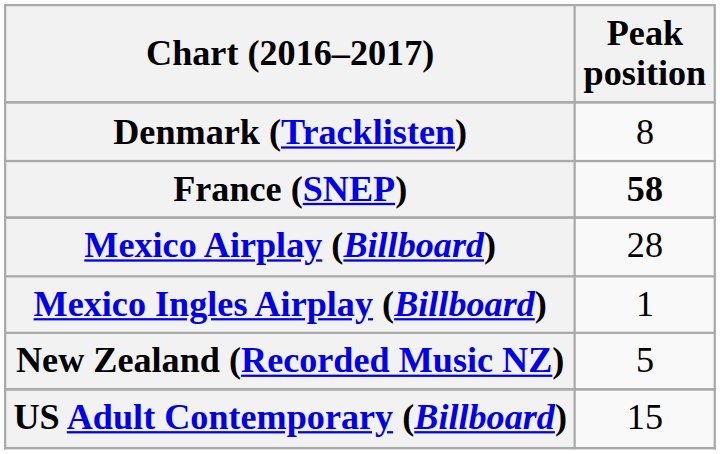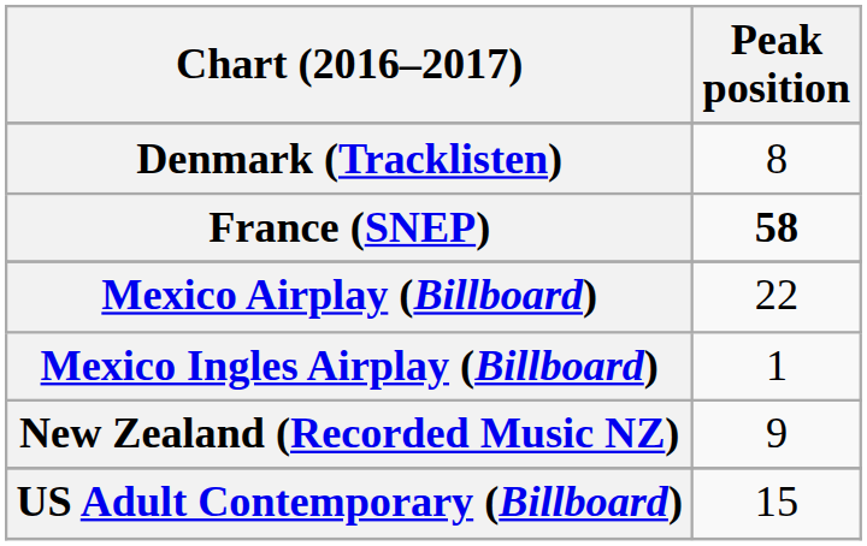Mexico Airplay (Billboard) | Peak position: 28 -> 22
New Zealand (Recorded Music NZ) | Peak position: 5 -> 9
